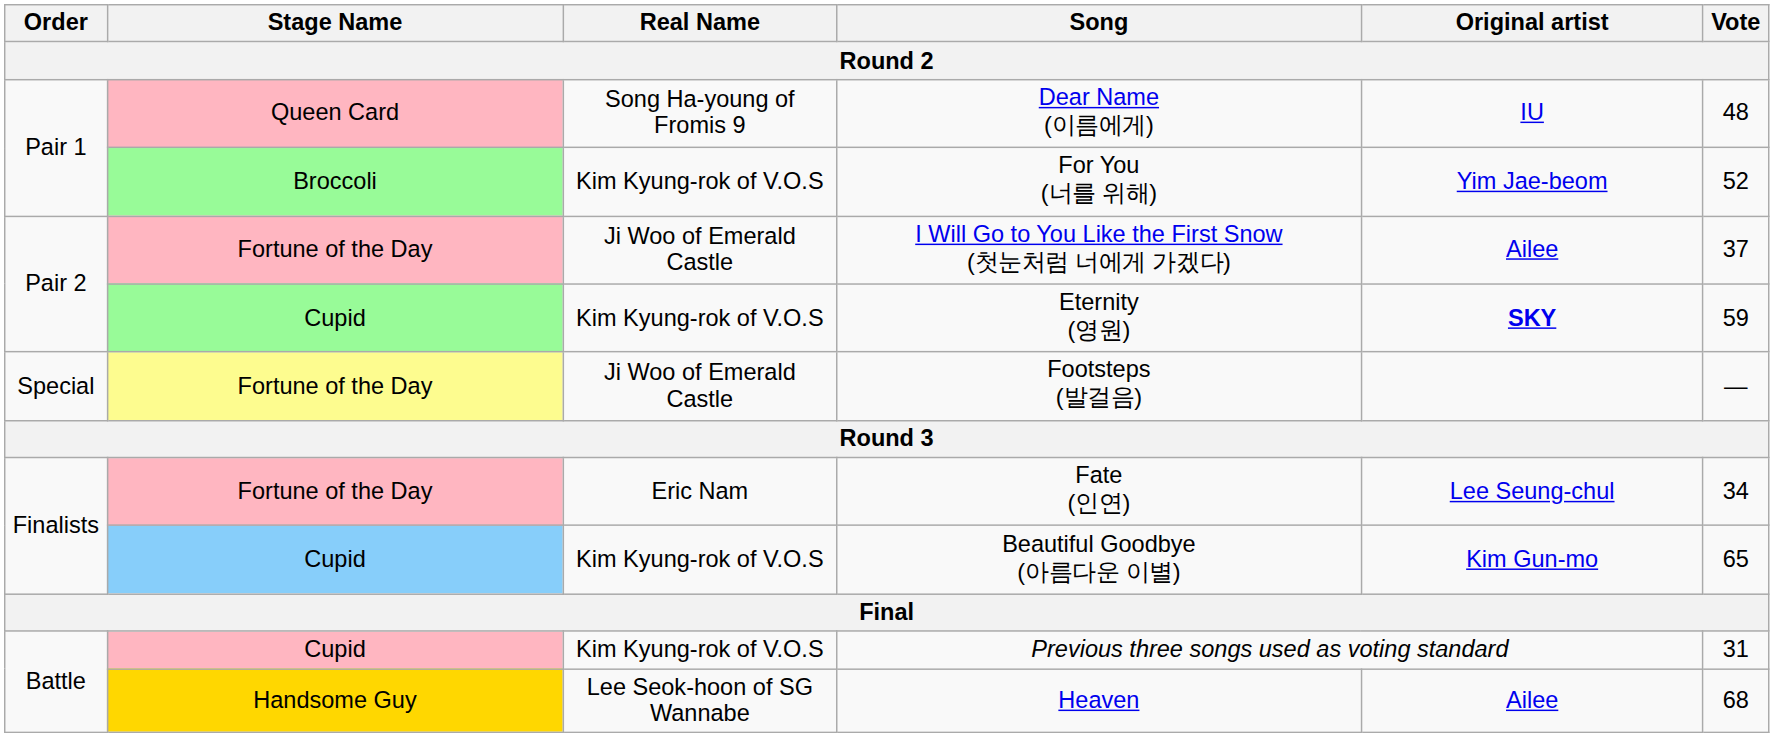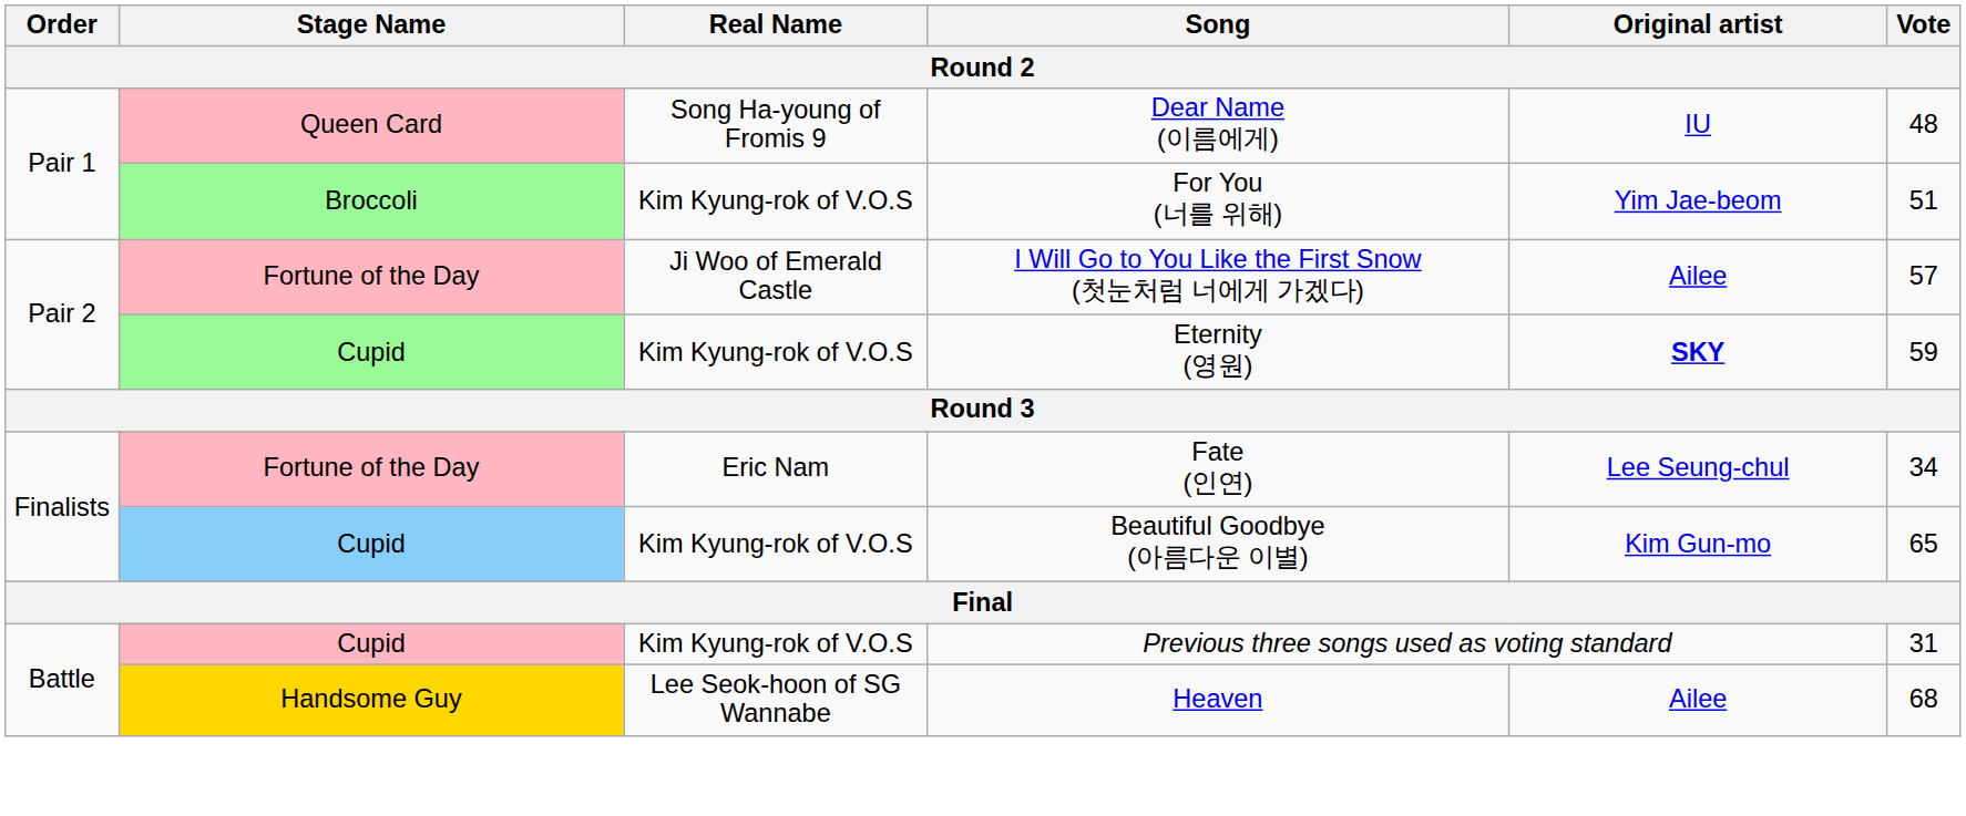For You (너를 위해) | Vote: 52 -> 51
I Will Go to You Like the First Snow (첫눈처럼 너에게 가겠다) | Vote: 37 -> 57
- row: Special | Fortune of the Day | Ji Woo of Emerald Castle | Footsteps (발걸음) | —
